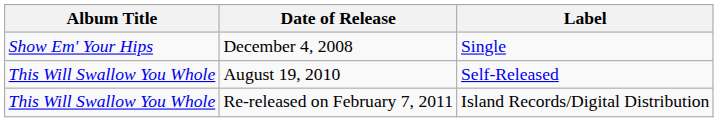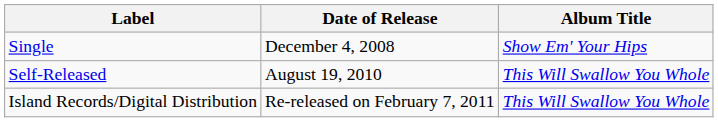columns swapped: Album Title <-> Label
